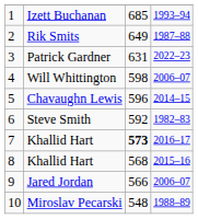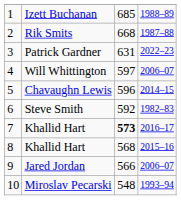Izett Buchanan | column 4: 1993–94 -> 1988–89
Rik Smits | column 3: 649 -> 668
Will Whittington | column 3: 598 -> 597
Miroslav Pecarski | column 4: 1988–89 -> 1993–94
